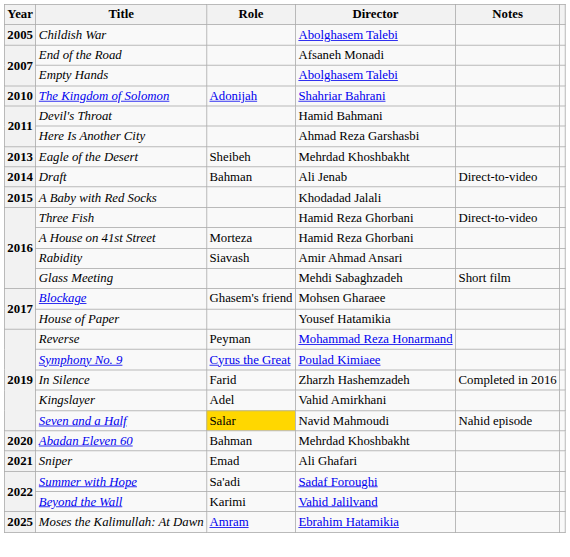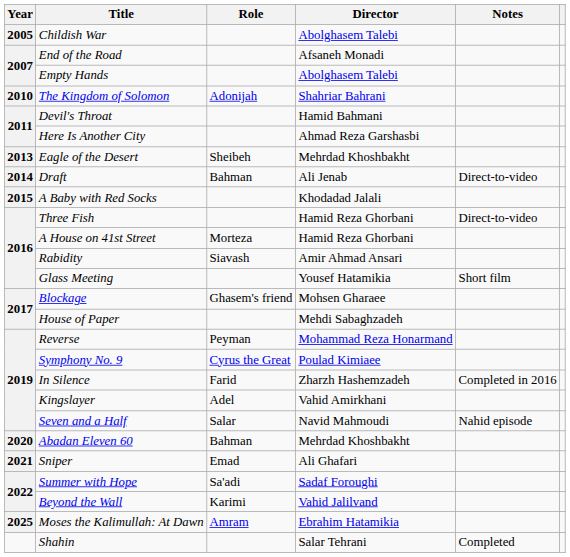Glass Meeting | Director: Mehdi Sabaghzadeh -> Yousef Hatamikia
House of Paper | Director: Yousef Hatamikia -> Mehdi Sabaghzadeh
Seven and a Half | Role: gold background -> no background
+ row: Shahin | Salar Tehrani | Completed
